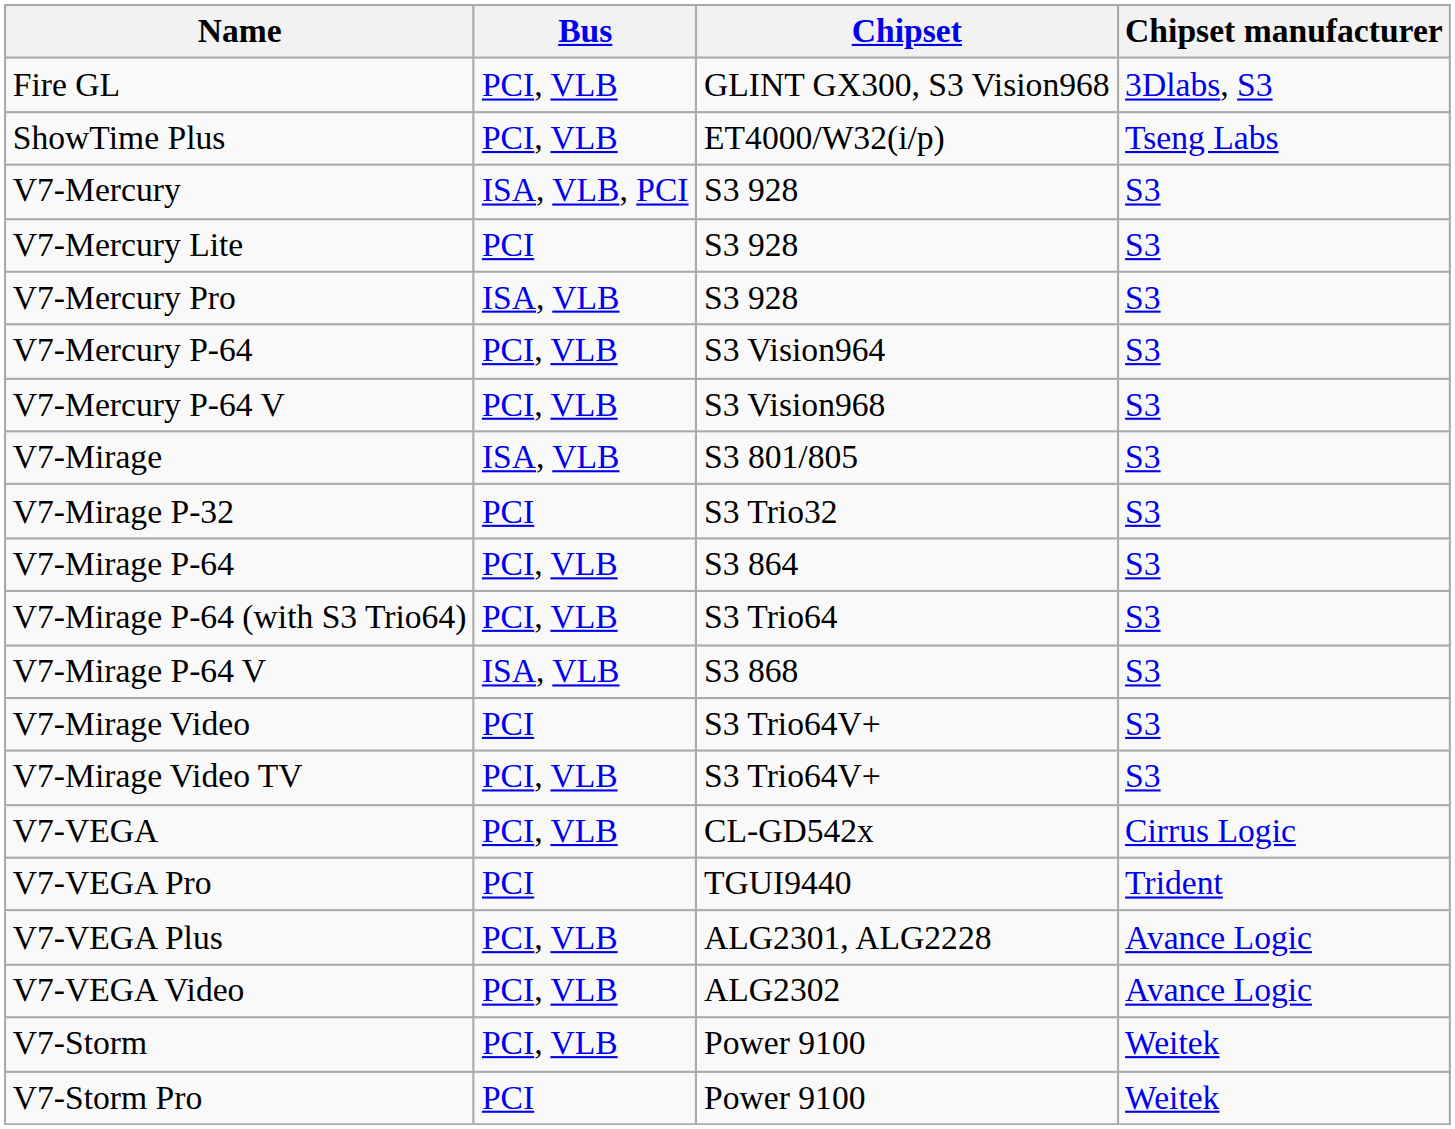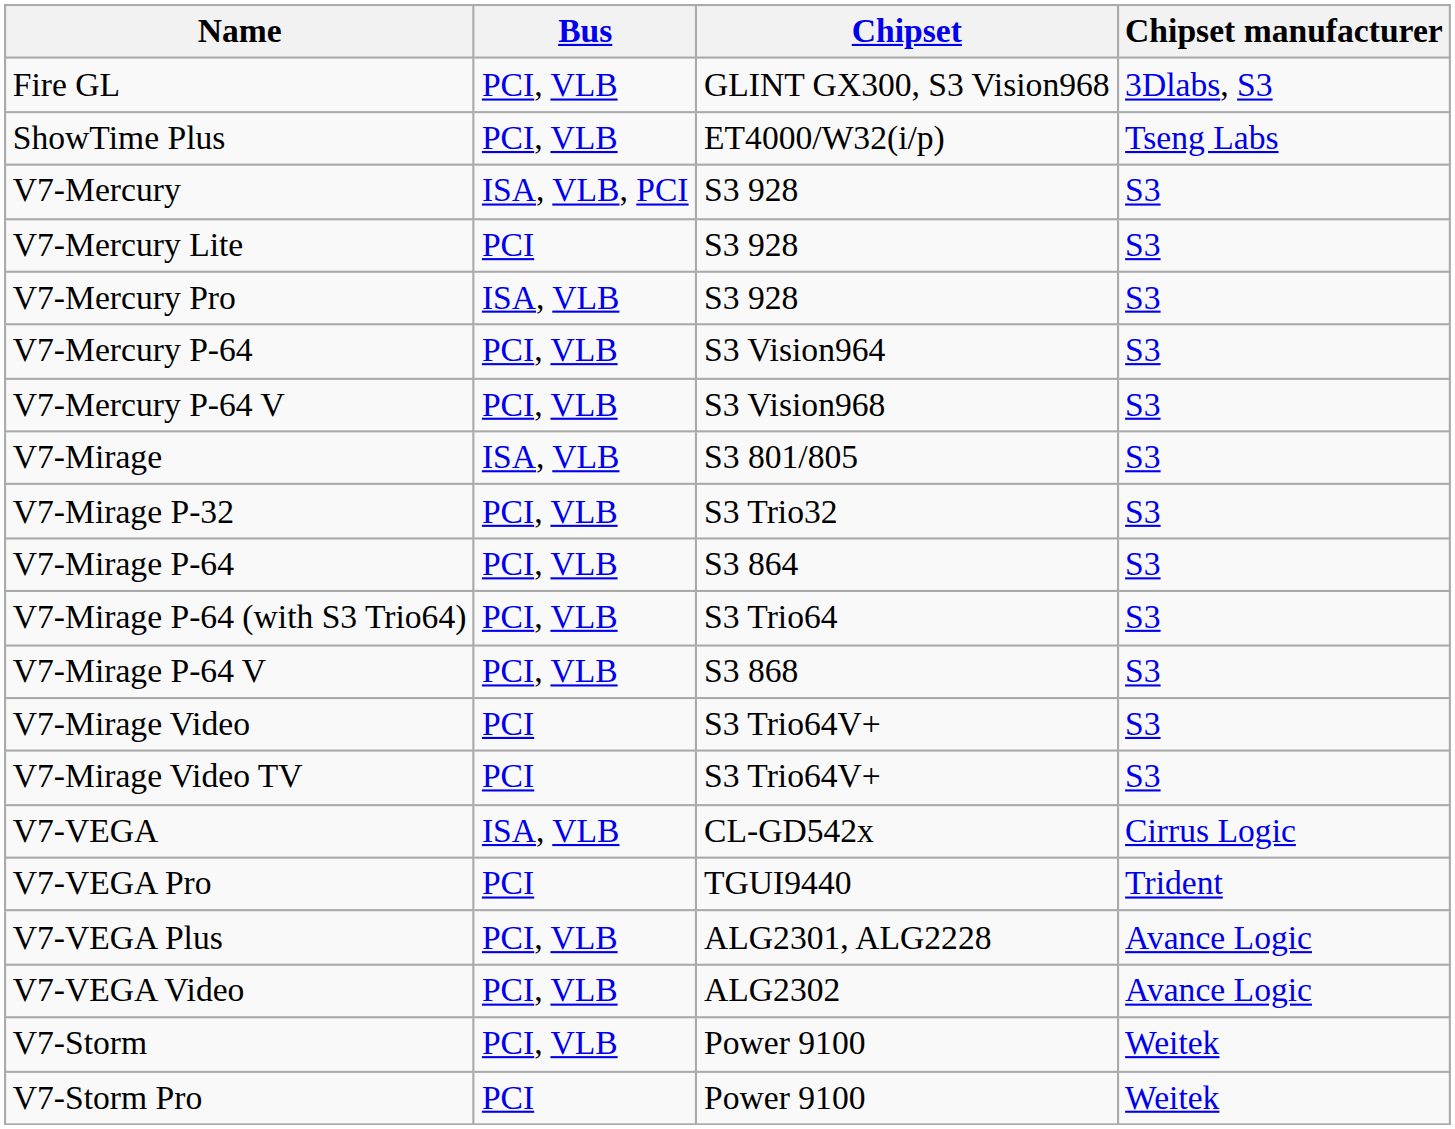V7-Mirage P-32 | Bus: PCI -> PCI, VLB
V7-Mirage P-64 V | Bus: ISA, VLB -> PCI, VLB
V7-Mirage Video TV | Bus: PCI, VLB -> PCI
V7-VEGA | Bus: PCI, VLB -> ISA, VLB
